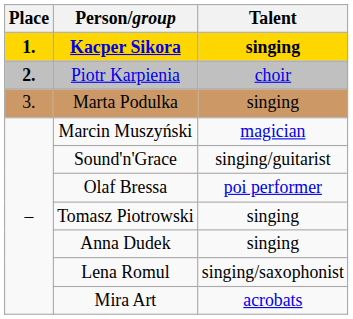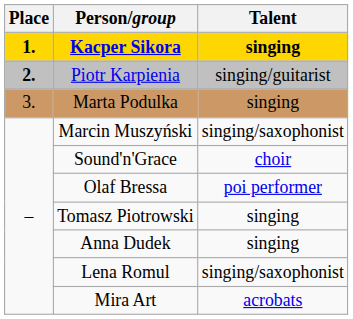Piotr Karpienia | Talent: choir -> singing/guitarist
Marcin Muszyński | Talent: magician -> singing/saxophonist
Sound'n'Grace | Talent: singing/guitarist -> choir
